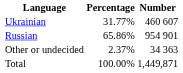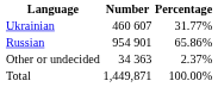columns swapped: Number <-> Percentage
